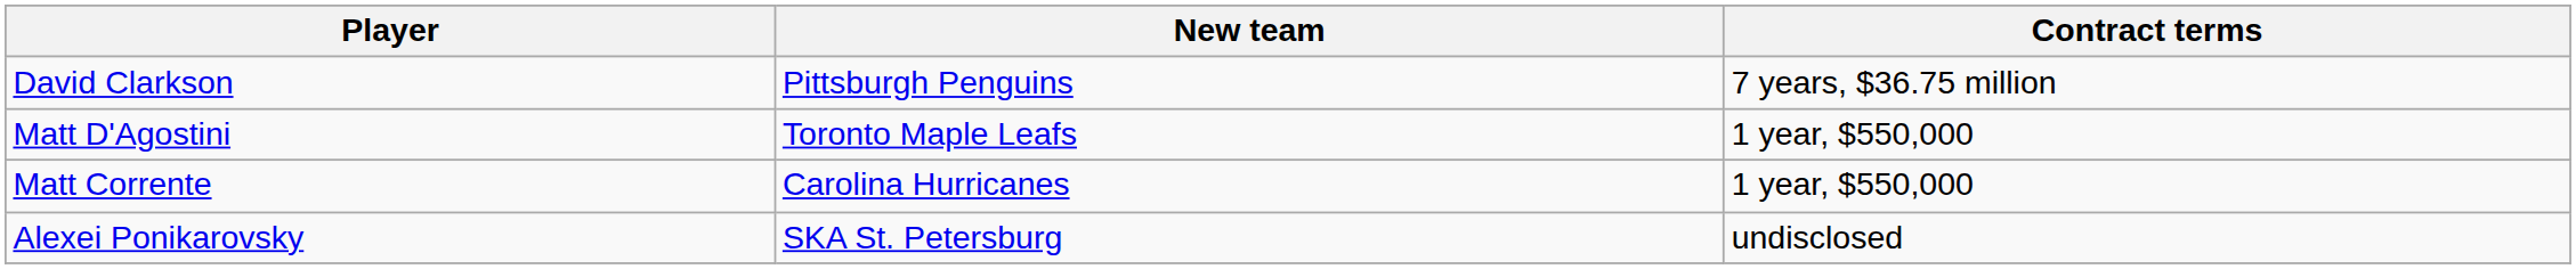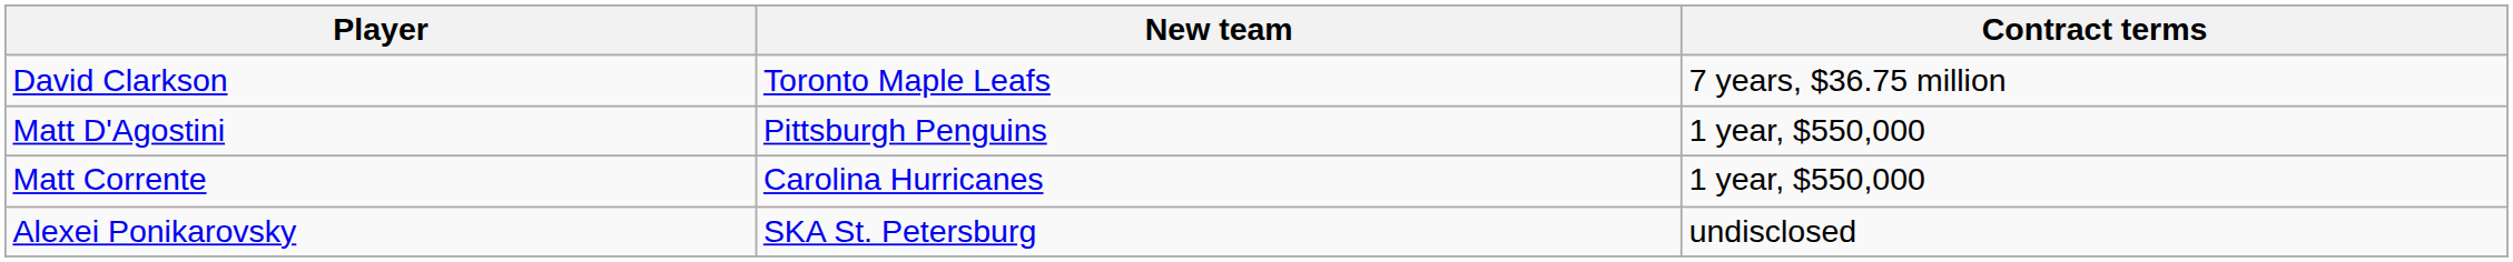David Clarkson | New team: Pittsburgh Penguins -> Toronto Maple Leafs
Matt D'Agostini | New team: Toronto Maple Leafs -> Pittsburgh Penguins
